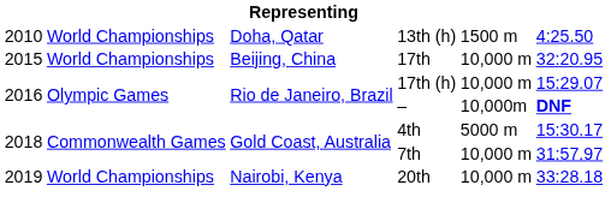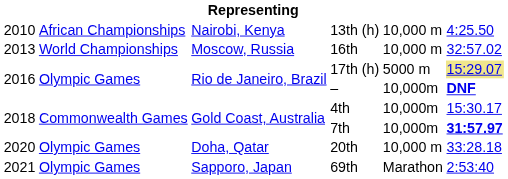13th (h) | column 2: World Championships -> African Championships
13th (h) | column 3: Doha, Qatar -> Nairobi, Kenya
13th (h) | column 5: 1500 m -> 10,000 m
+ row: 2013 | World Championships | Moscow, Russia | 16th | 10,000 m | 32:57.02
- row: 2015 | World Championships | Beijing, China | 17th | 10,000 m | 32:20.95
17th (h) | column 5: 10,000 m -> 5000 m
17th (h) | column 6: no background -> khaki background
4th | column 5: 5000 m -> 10,000m
7th | column 5: 10,000 m -> 10,000m
7th | column 6: normal -> bold
20th | column 1: 2019 -> 2020
20th | column 2: World Championships -> Olympic Games
20th | column 3: Nairobi, Kenya -> Doha, Qatar
+ row: 2021 | Olympic Games | Sapporo, Japan | 69th | Marathon | 2:53:40
